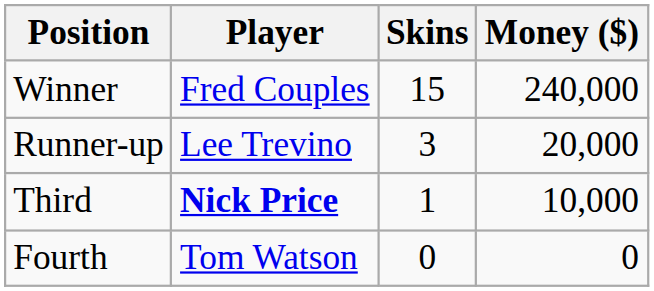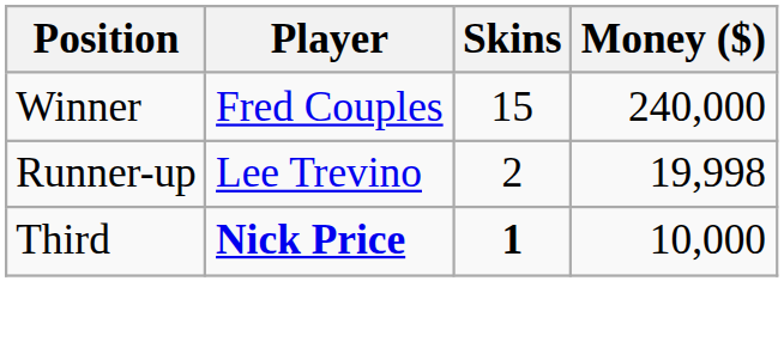Runner-up | Skins: 3 -> 2
Runner-up | Money ($): 20,000 -> 19,998
Third | Skins: normal -> bold
- row: Fourth | Tom Watson | 0 | 0
